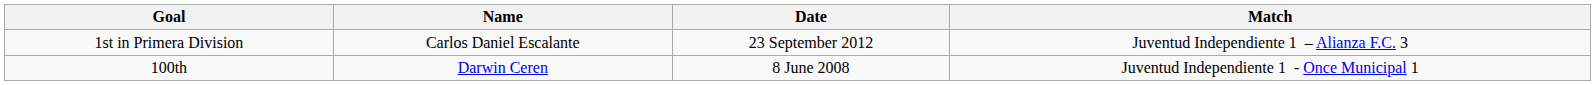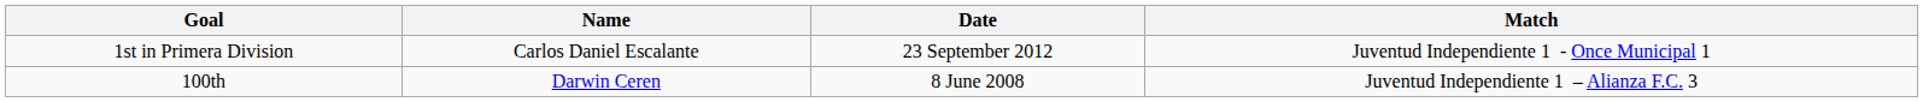1st in Primera Division | Match: Juventud Independiente 1 – Alianza F.C. 3 -> Juventud Independiente 1 - Once Municipal 1
100th | Match: Juventud Independiente 1 - Once Municipal 1 -> Juventud Independiente 1 – Alianza F.C. 3
